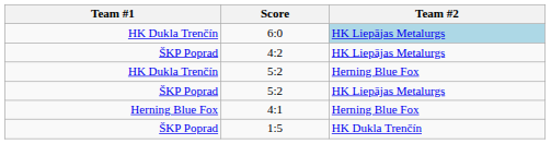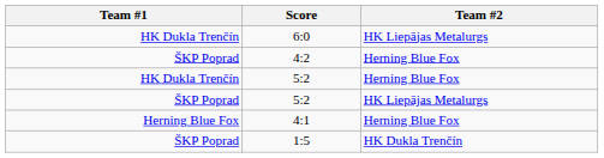6:0 | Team #2: lightblue background -> no background
4:2 | Team #2: HK Liepājas Metalurgs -> Herning Blue Fox
